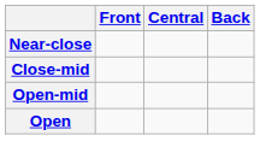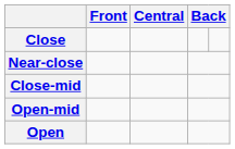+ row: Close
